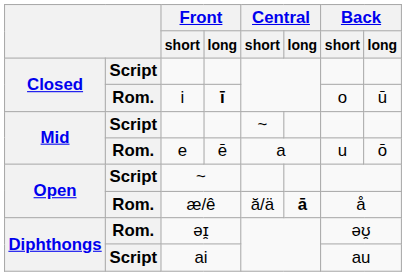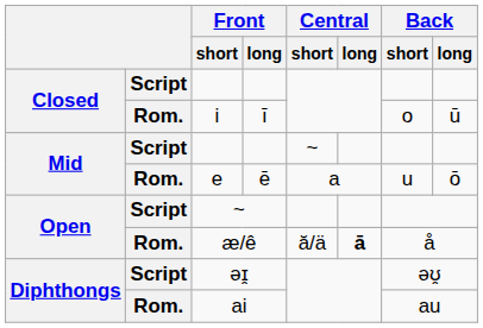i | Front / long: bold -> normal
əɪ̯ | column 2: Rom. -> Script
ai | column 2: Script -> Rom.
